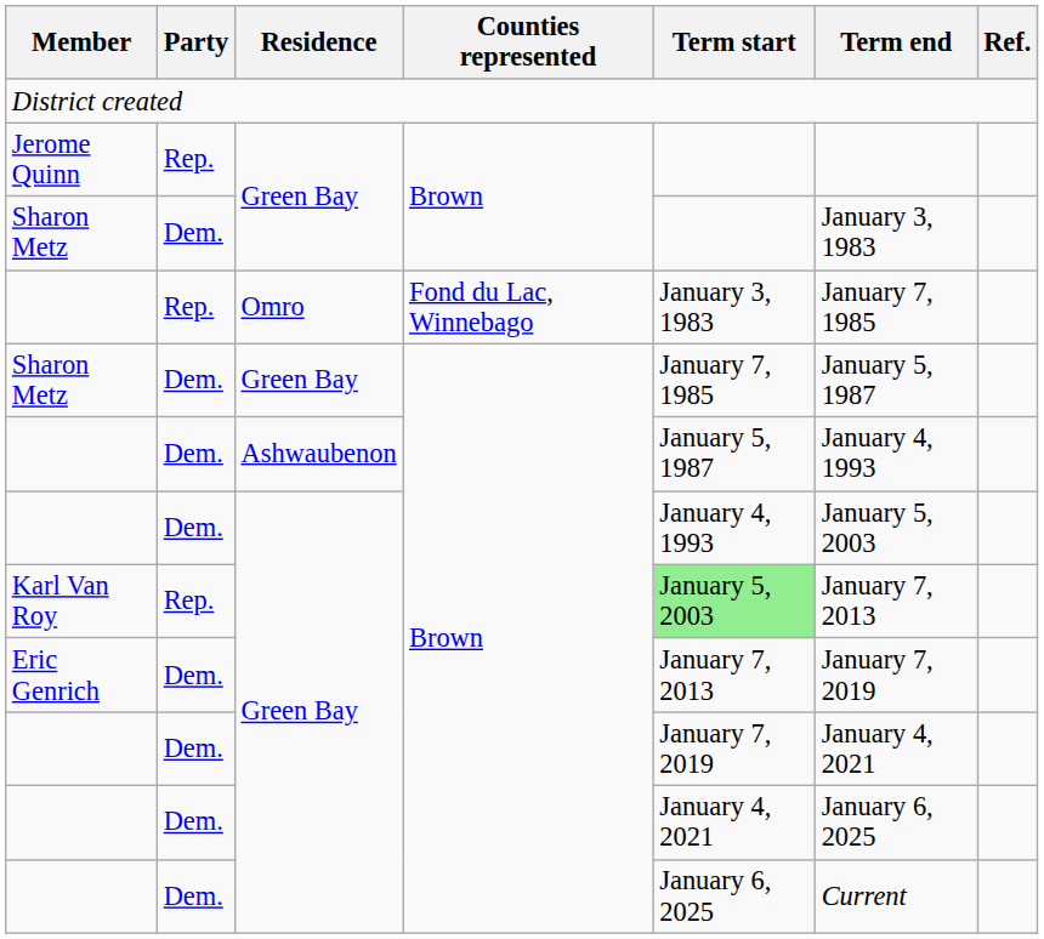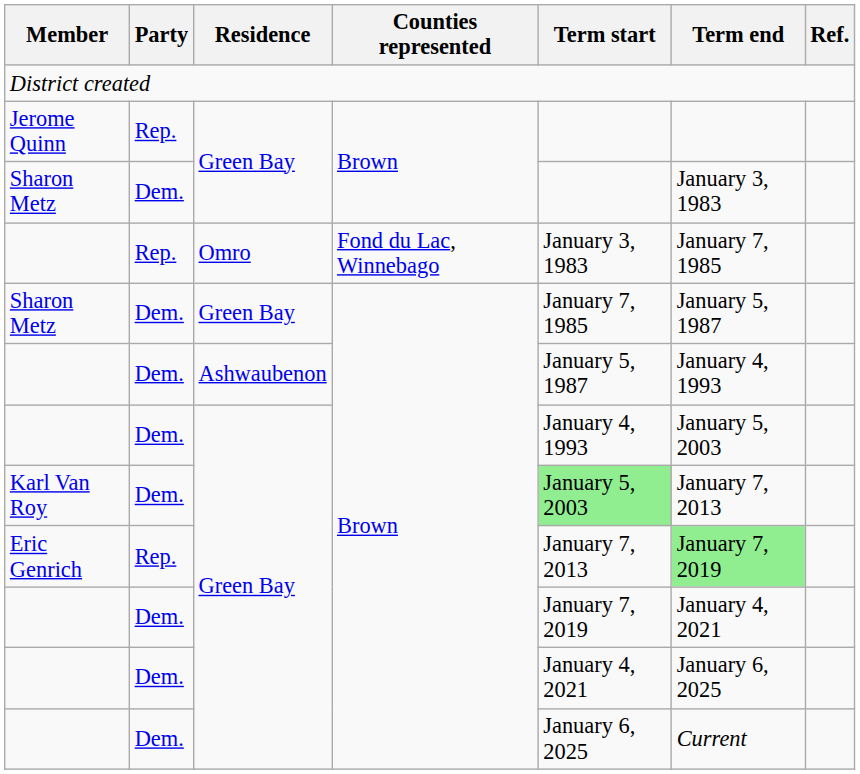Karl Van Roy | Party: Rep. -> Dem.
Eric Genrich | Party: Dem. -> Rep.
Eric Genrich | Term end: no background -> lightgreen background
